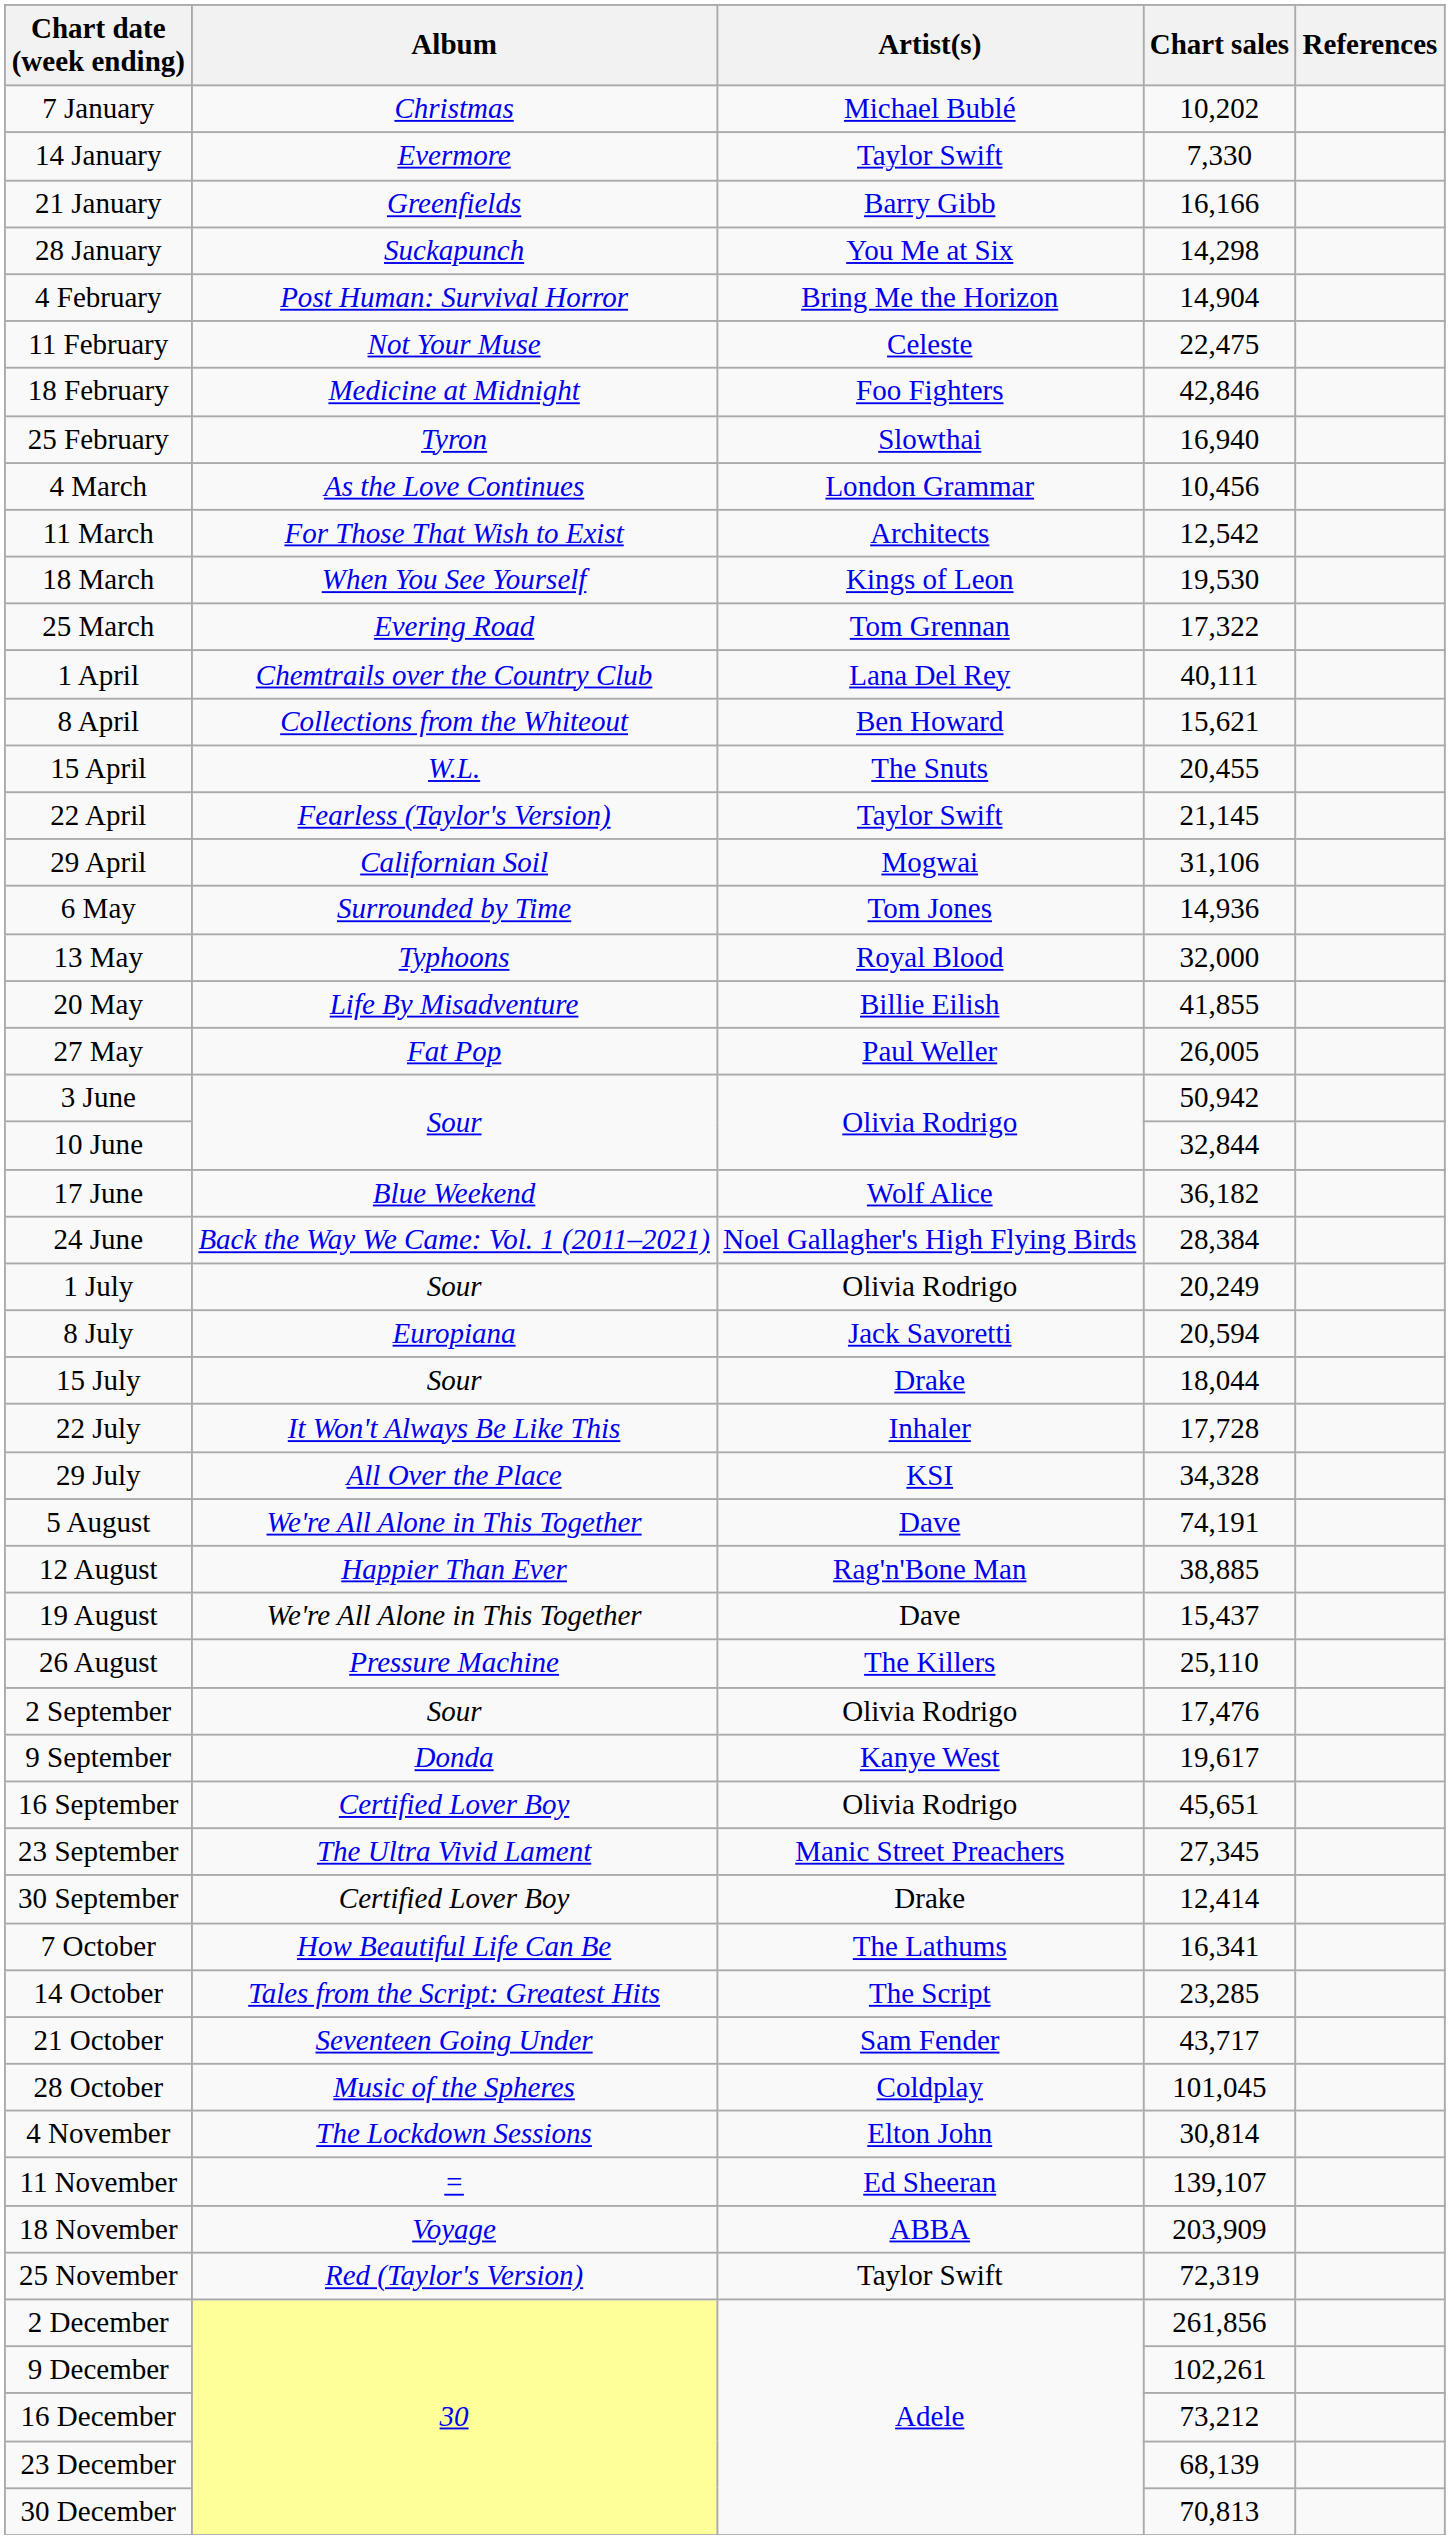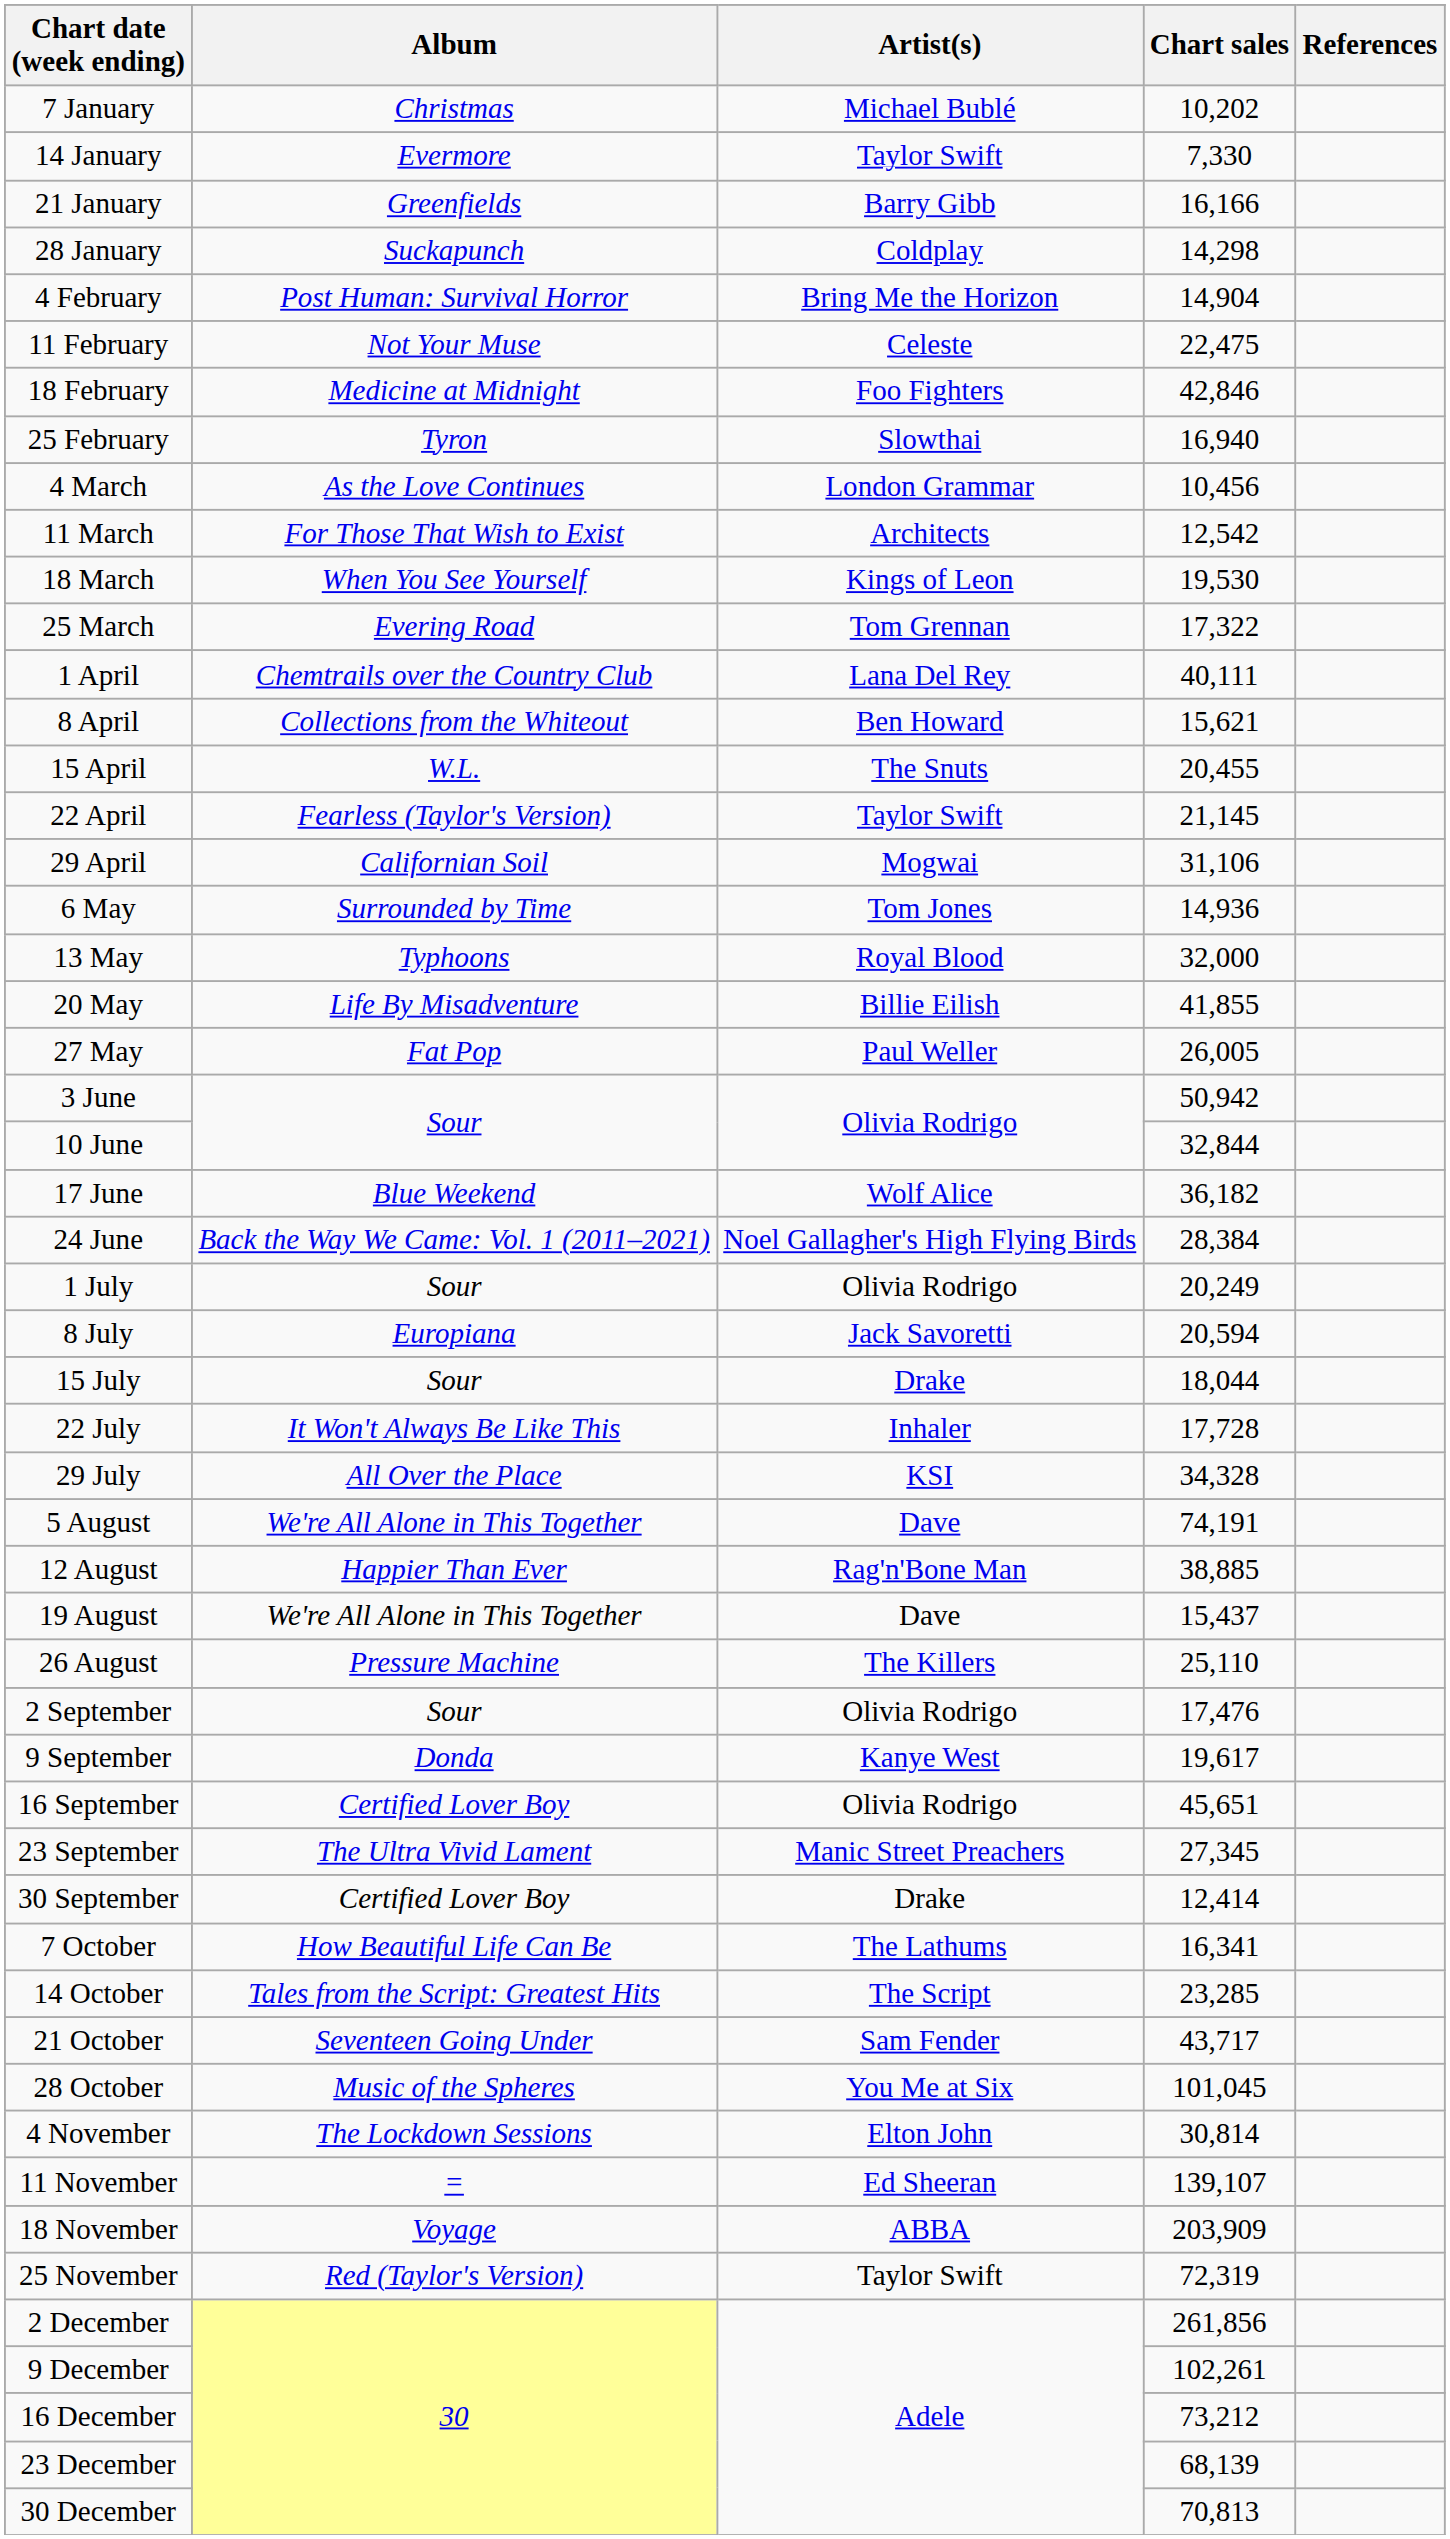28 January | Artist(s): You Me at Six -> Coldplay
28 October | Artist(s): Coldplay -> You Me at Six
